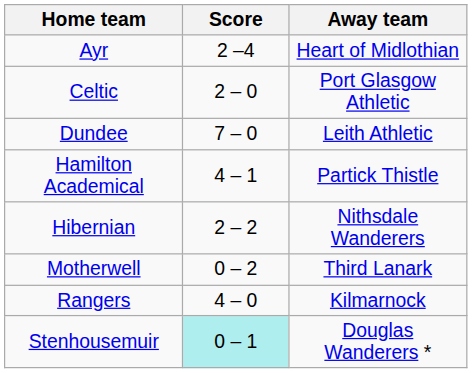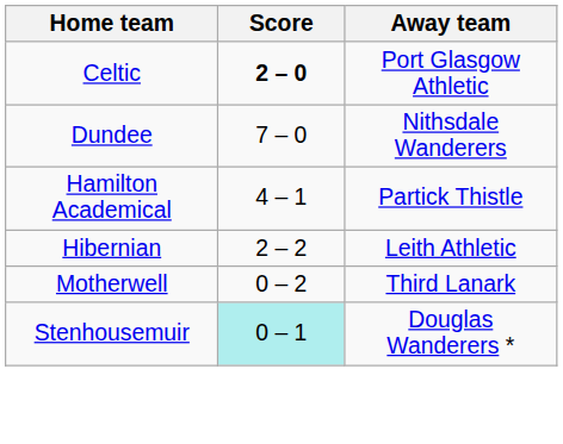- row: Ayr | 2 –4 | Heart of Midlothian
Celtic | Score: normal -> bold
Dundee | Away team: Leith Athletic -> Nithsdale Wanderers
Hibernian | Away team: Nithsdale Wanderers -> Leith Athletic
- row: Rangers | 4 – 0 | Kilmarnock
